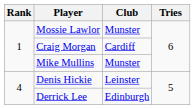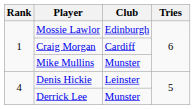Mossie Lawlor | Club: Munster -> Edinburgh
Derrick Lee | Club: Edinburgh -> Munster
